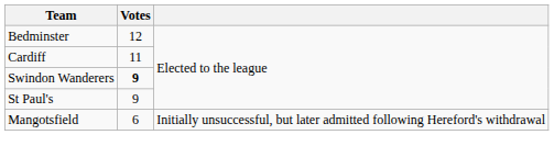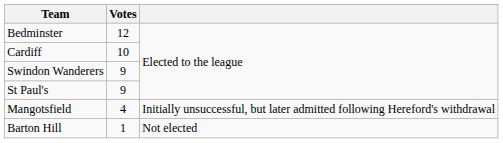Cardiff | Votes: 11 -> 10
Swindon Wanderers | Votes: bold -> normal
Mangotsfield | Votes: 6 -> 4
+ row: Barton Hill | 1 | Not elected
